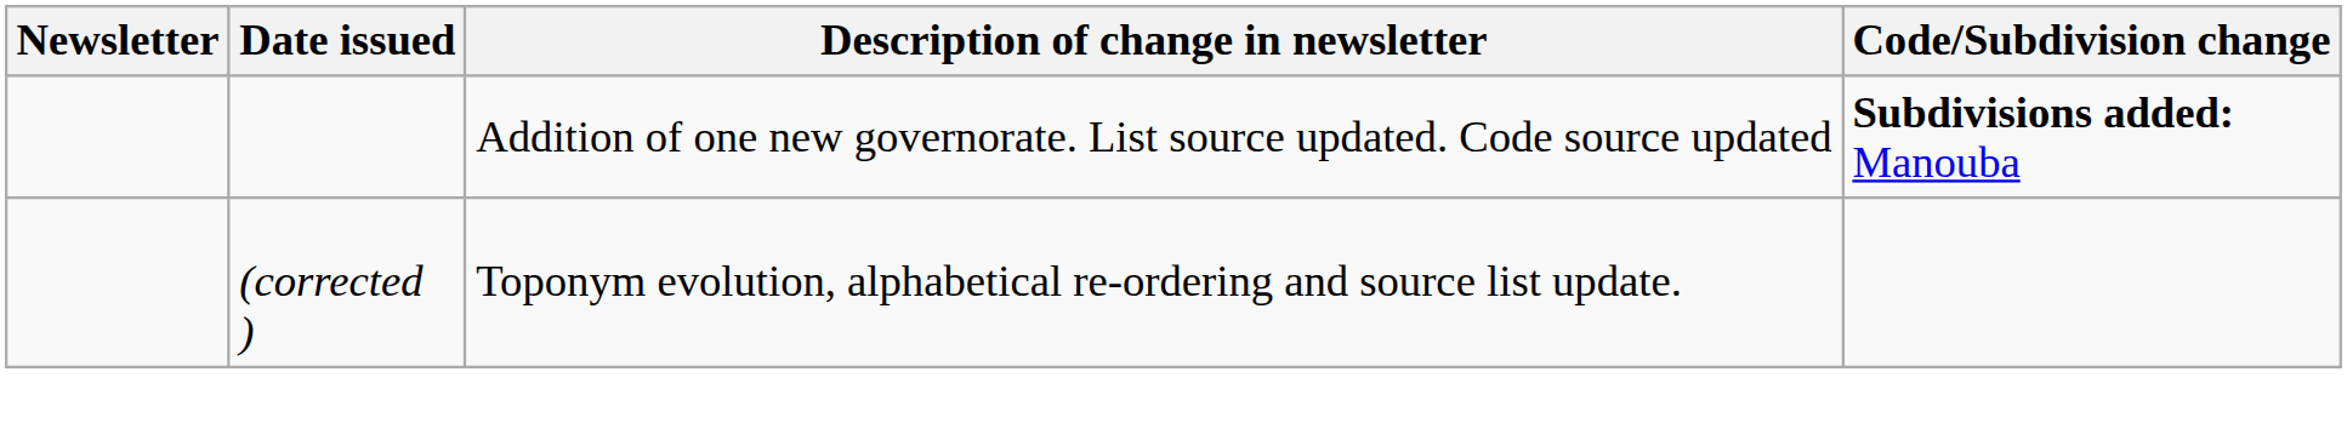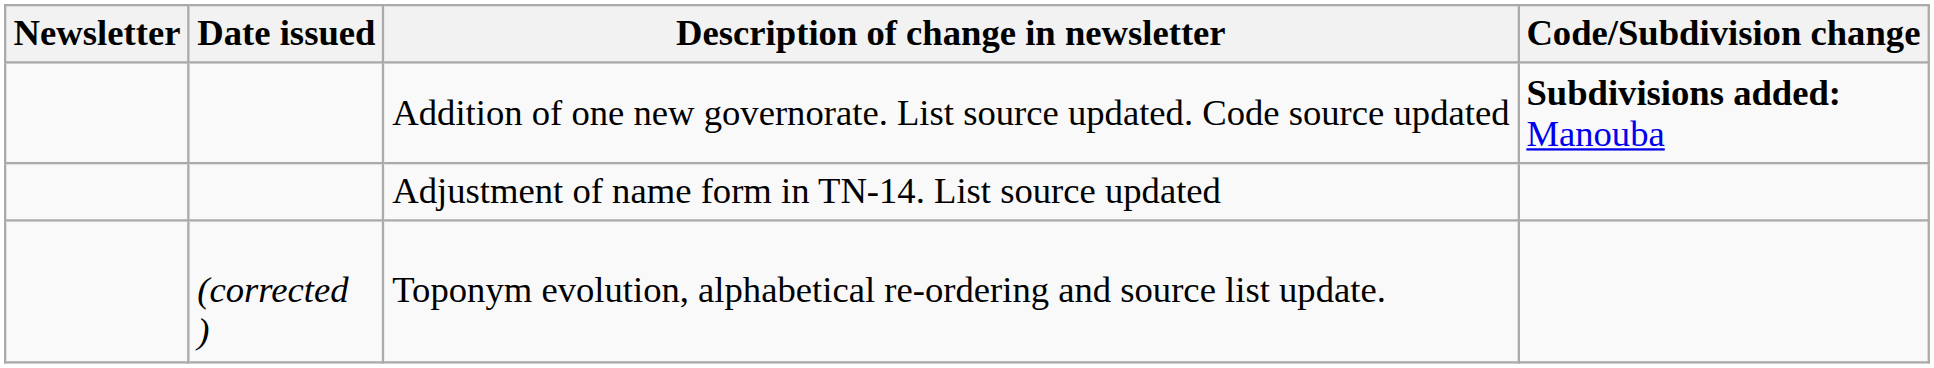+ row: Adjustment of name form in TN-14. List source updated
